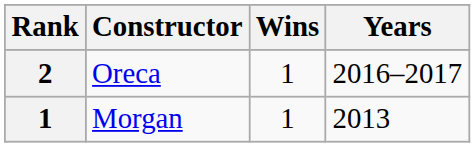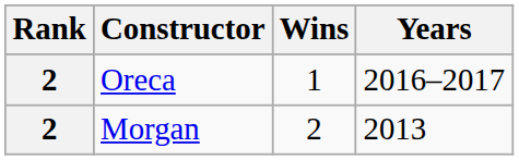Morgan | Rank: 1 -> 2
Morgan | Wins: 1 -> 2
